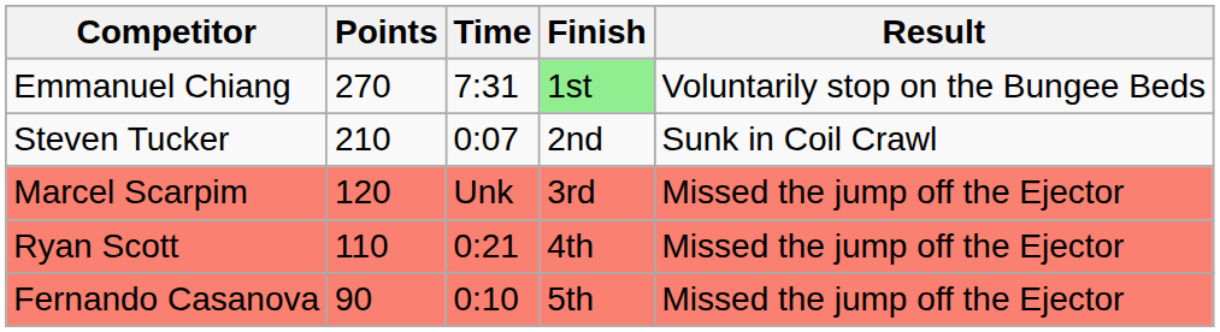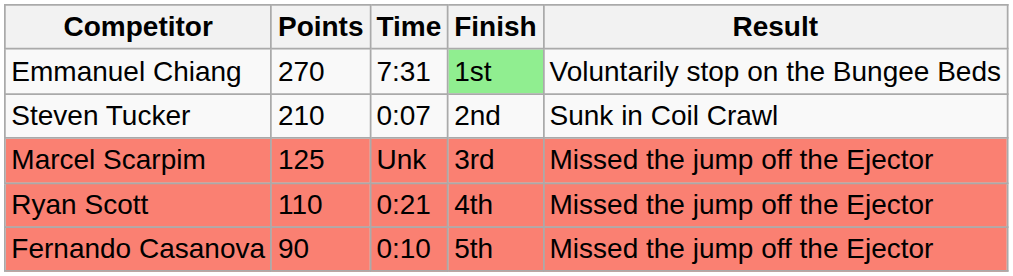Marcel Scarpim | Points: 120 -> 125
